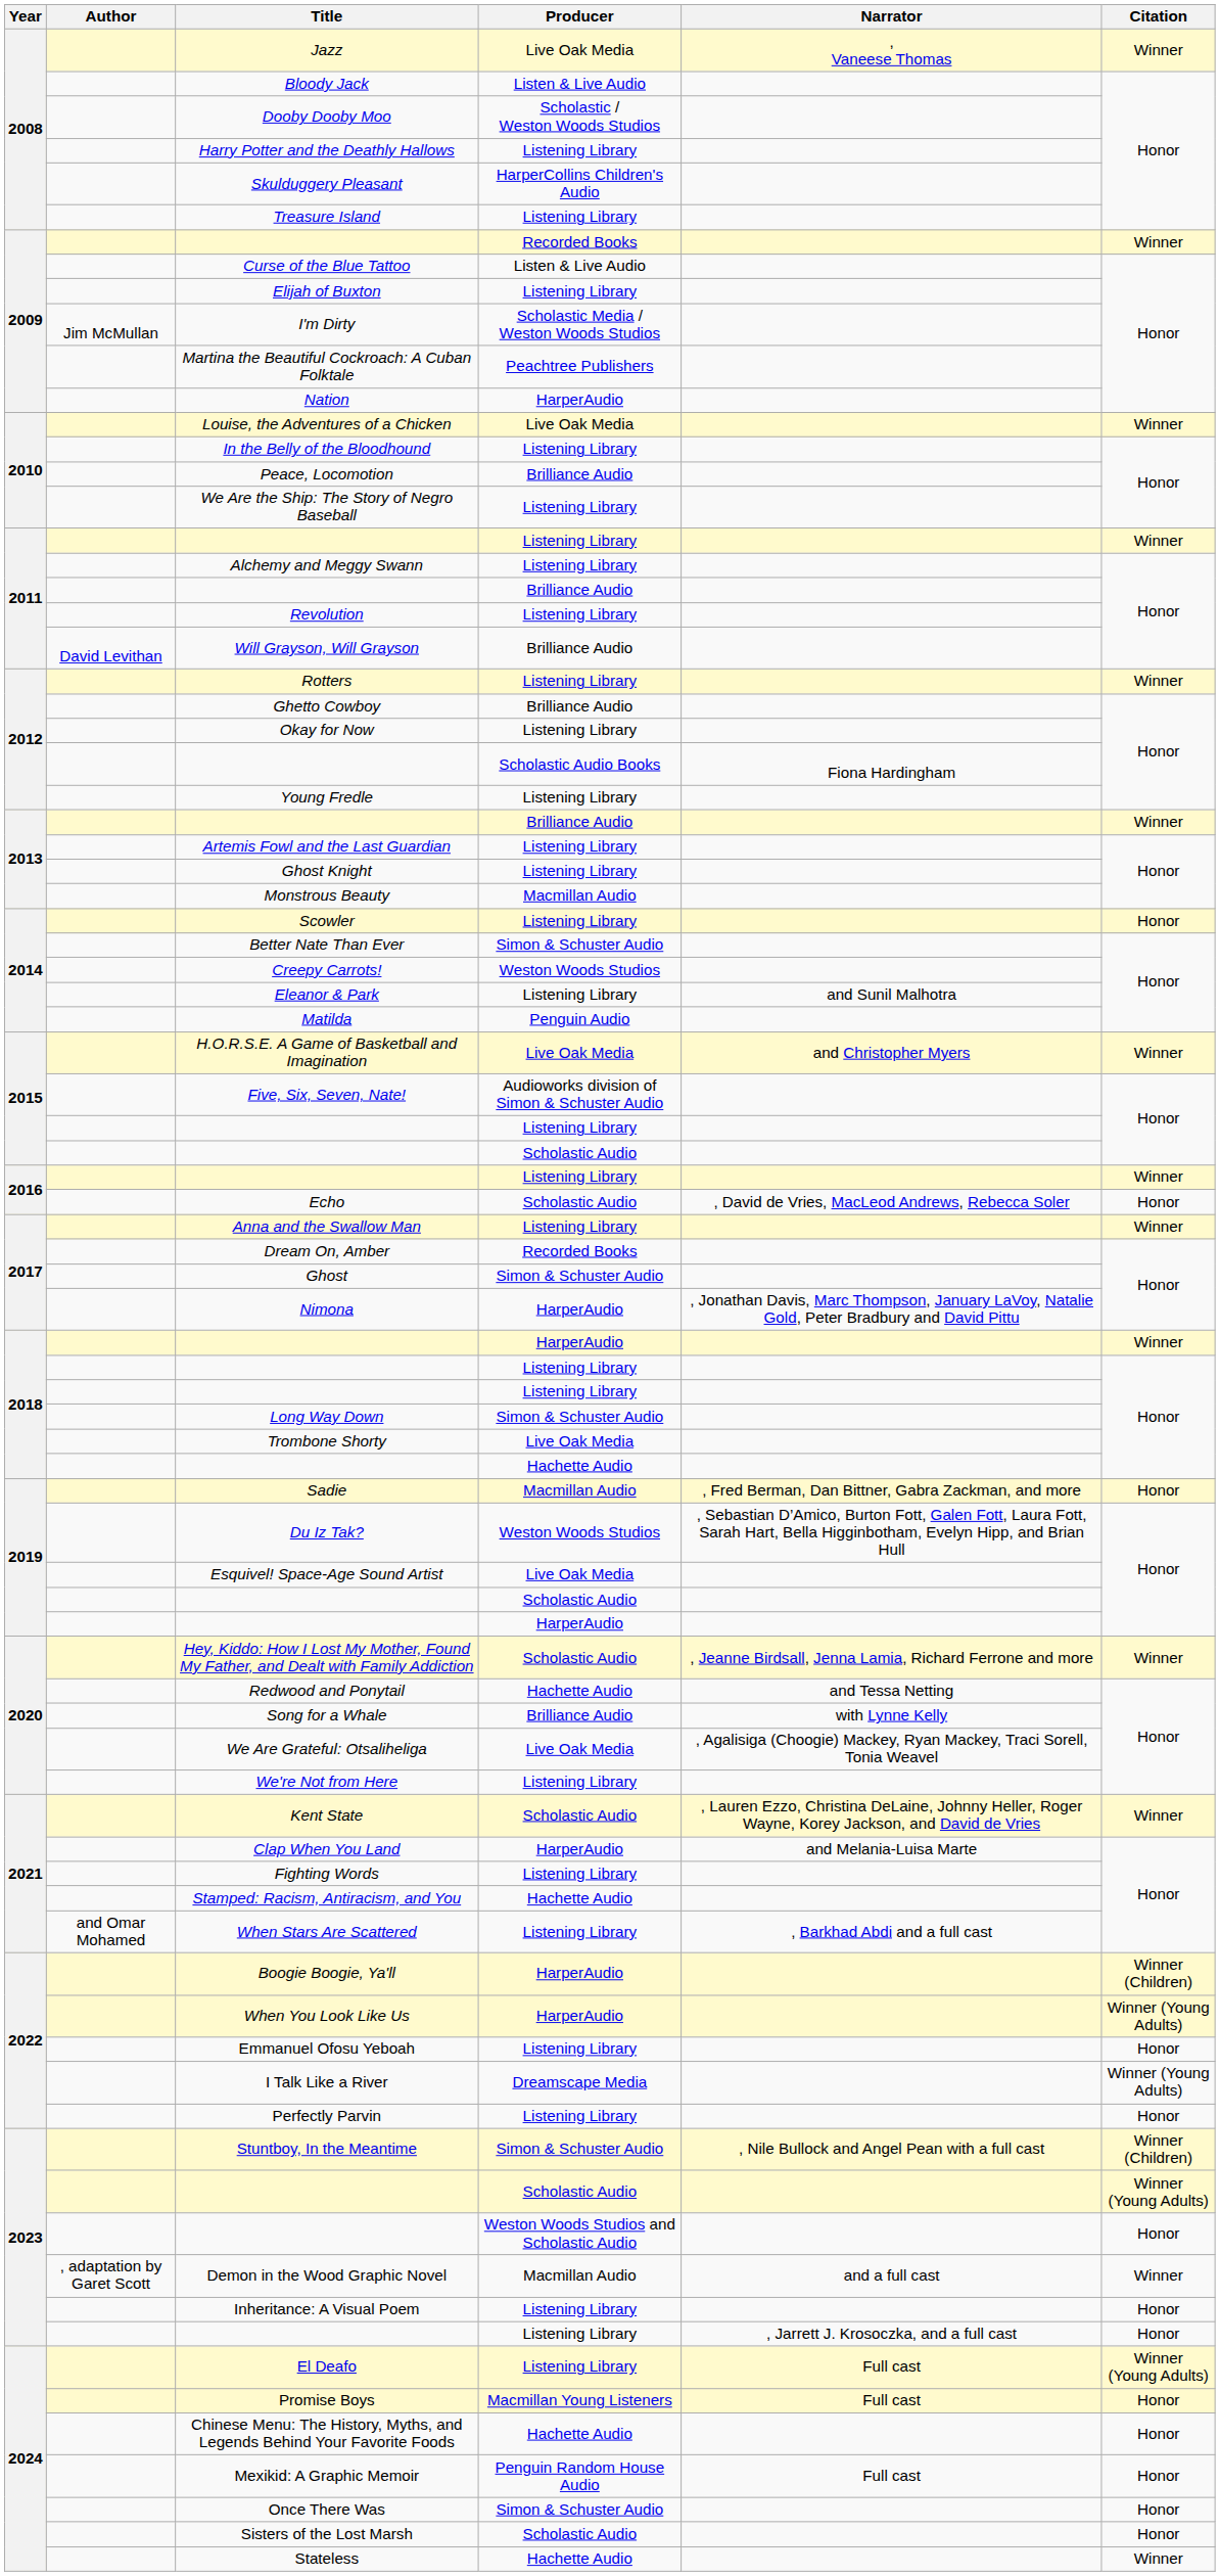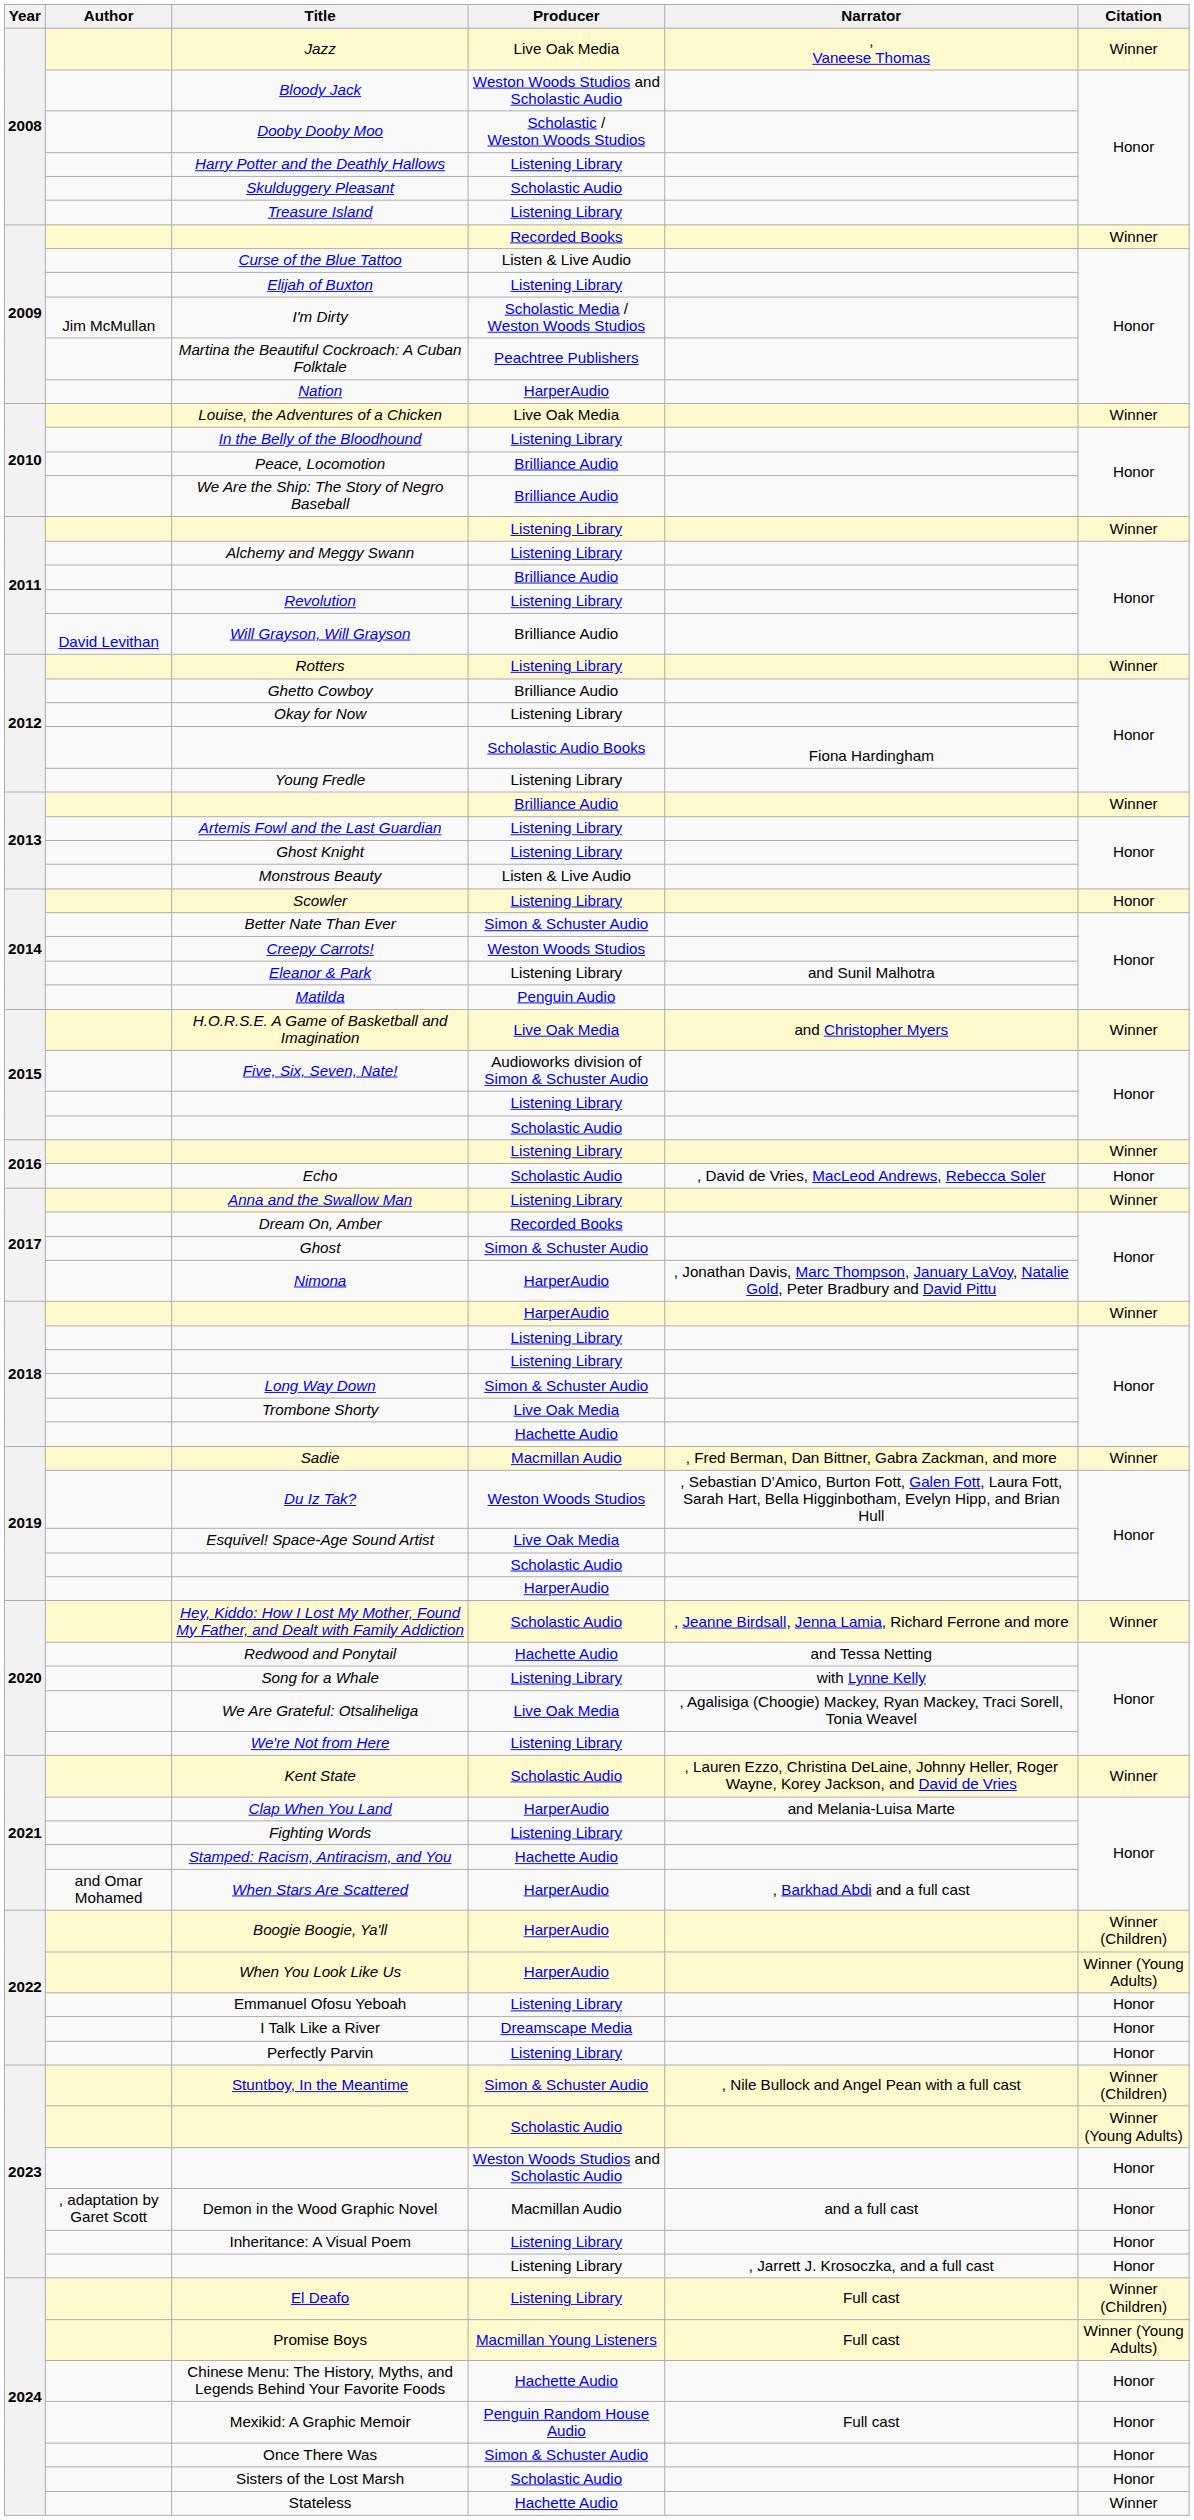Bloody Jack | Producer: Listen & Live Audio -> Weston Woods Studios and Scholastic Audio
Skulduggery Pleasant | Producer: HarperCollins Children's Audio -> Scholastic Audio
We Are the Ship: The Story of Negro Baseball | Producer: Listening Library -> Brilliance Audio
Monstrous Beauty | Producer: Macmillan Audio -> Listen & Live Audio
Sadie | Citation: Honor -> Winner
Song for a Whale | Producer: Brilliance Audio -> Listening Library
When Stars Are Scattered | Producer: Listening Library -> HarperAudio
I Talk Like a River | Citation: Winner (Young Adults) -> Honor
Demon in the Wood Graphic Novel | Citation: Winner -> Honor
El Deafo | Citation: Winner (Young Adults) -> Winner (Children)
Promise Boys | Citation: Honor -> Winner (Young Adults)
